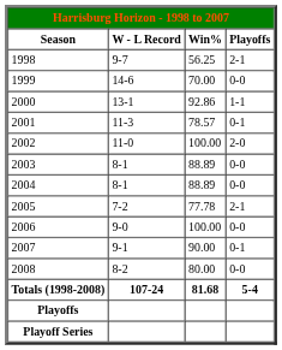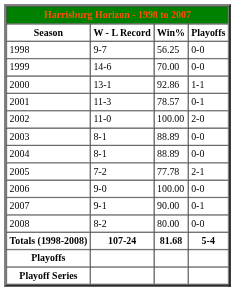1998 | Playoffs: 2-1 -> 0-0
